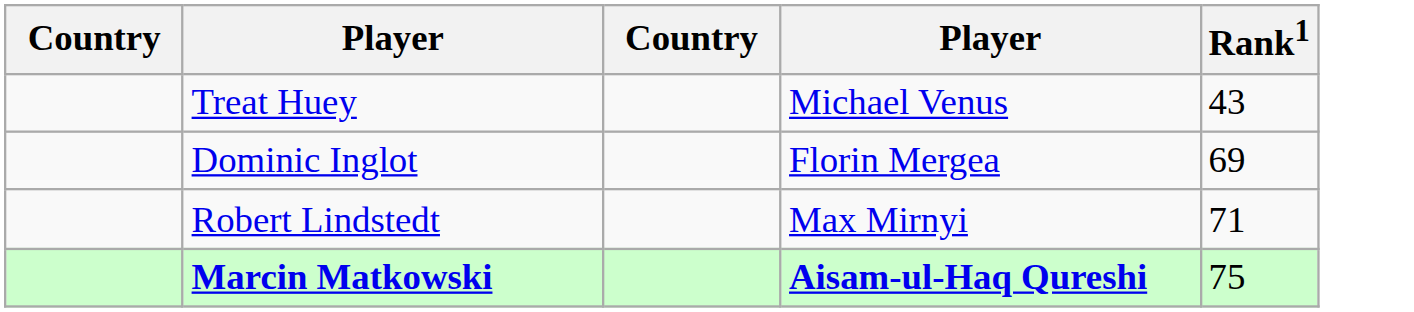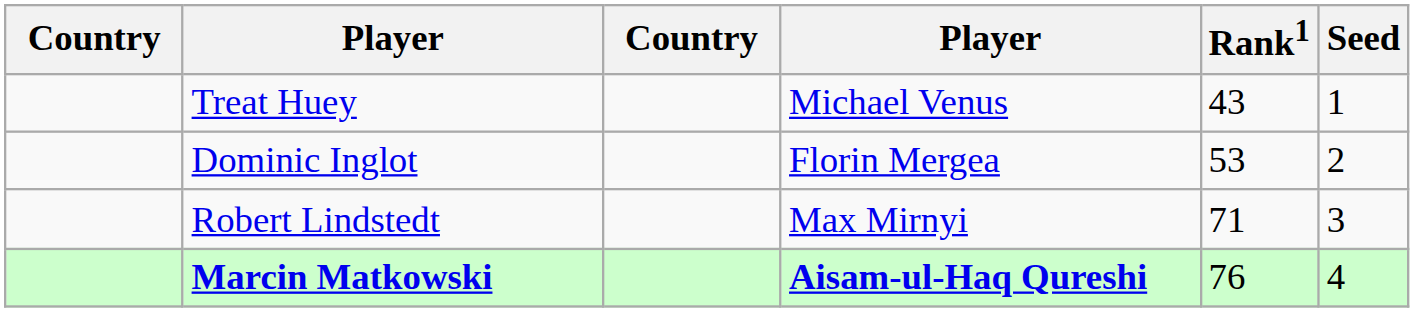+ column: Seed | 1 | 2 | 3 | 4
Dominic Inglot | Rank1: 69 -> 53
Marcin Matkowski | Rank1: 75 -> 76
